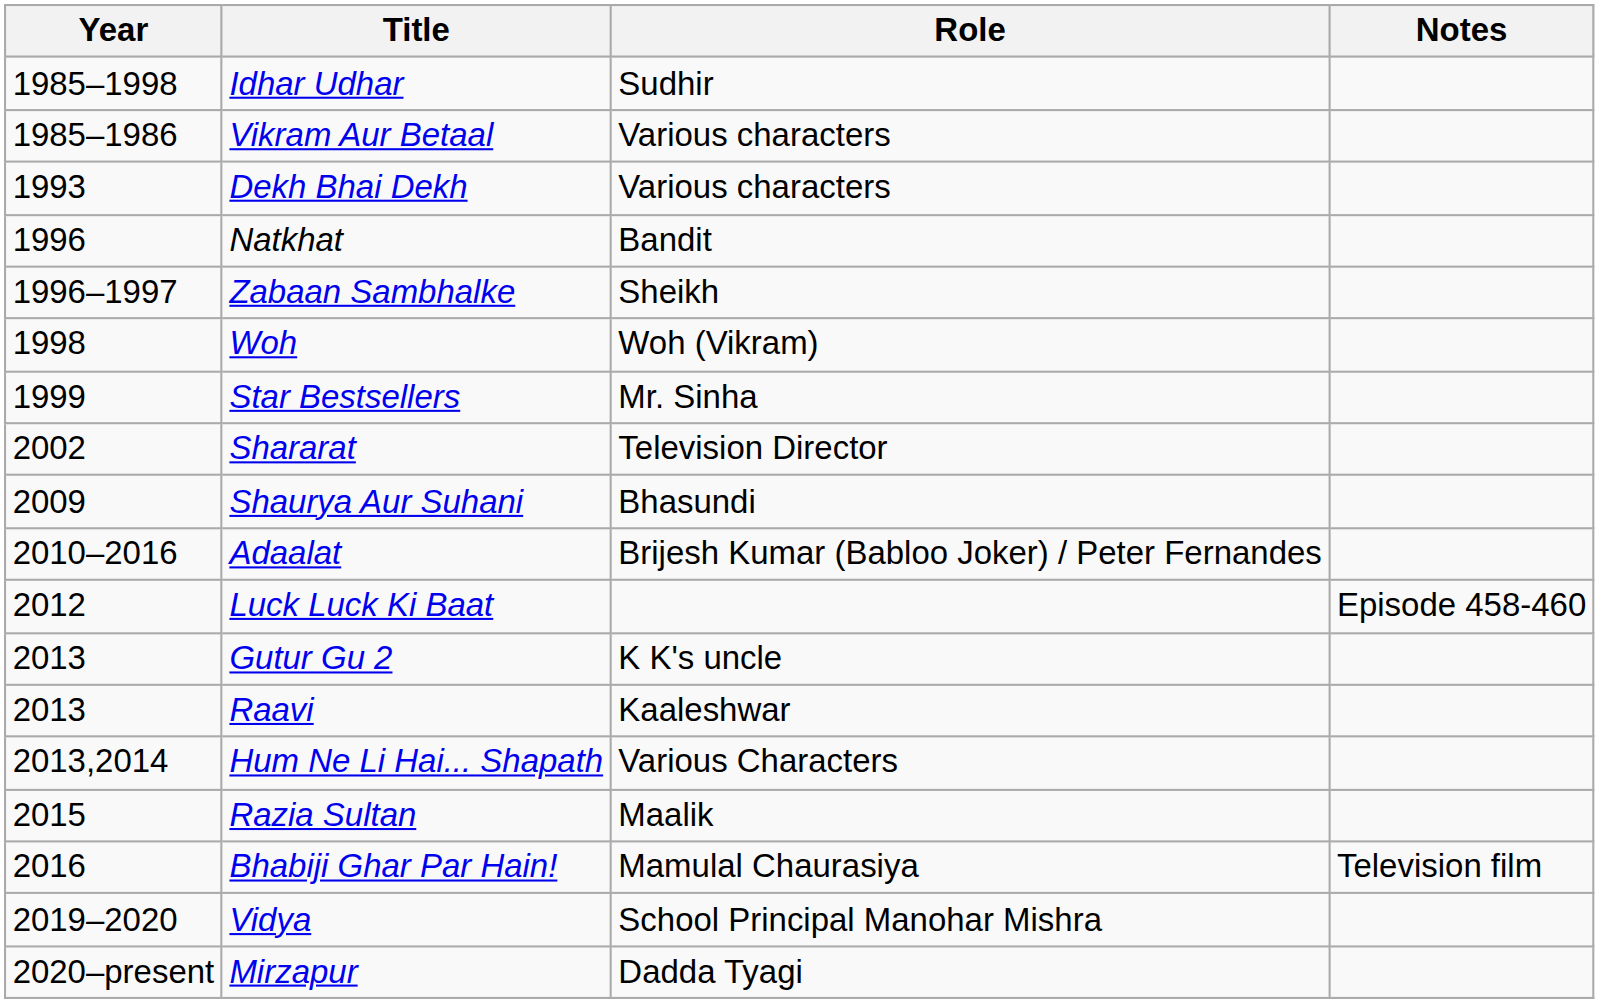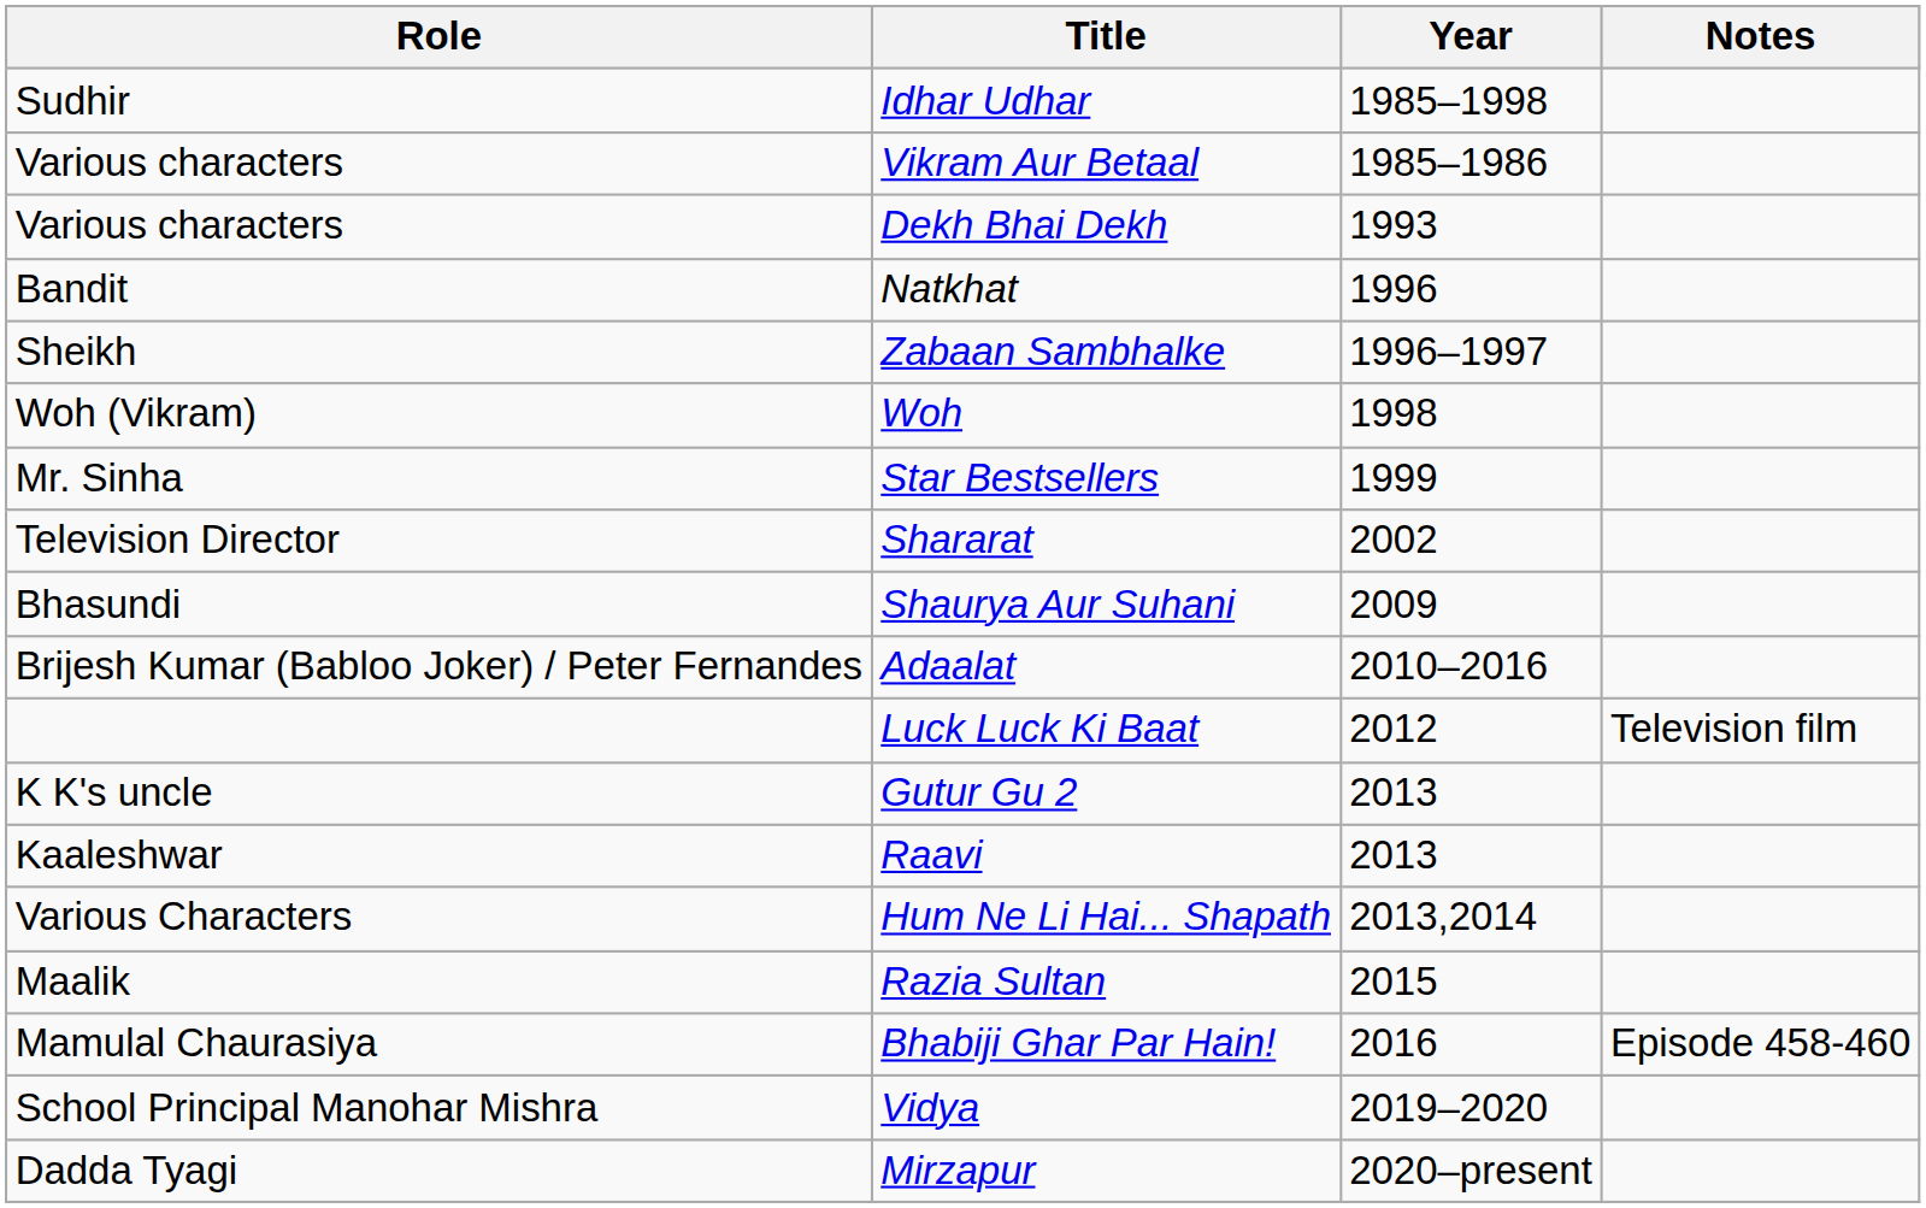columns swapped: Year <-> Role
Luck Luck Ki Baat | Notes: Episode 458-460 -> Television film
Bhabiji Ghar Par Hain! | Notes: Television film -> Episode 458-460
